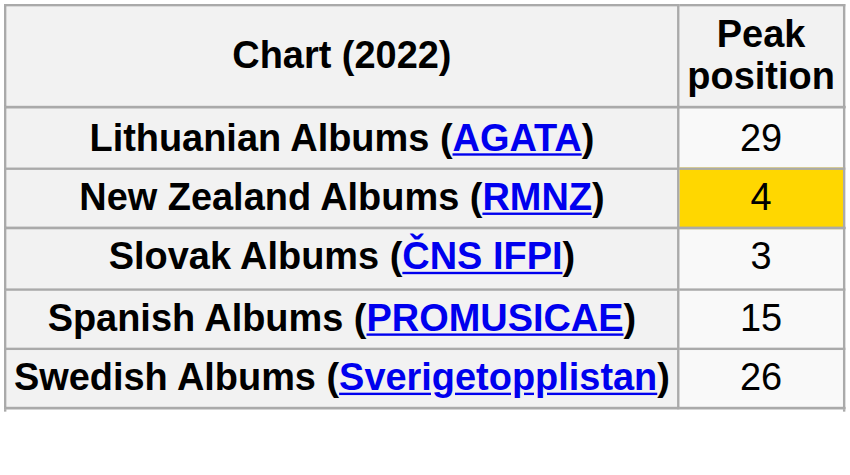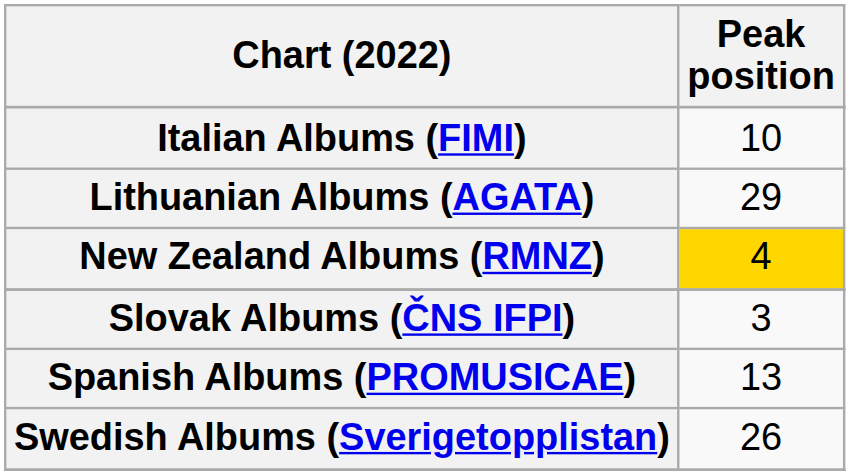+ row: Italian Albums (FIMI) | 10
Spanish Albums (PROMUSICAE) | Peak position: 15 -> 13
